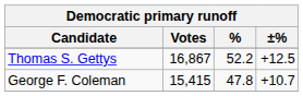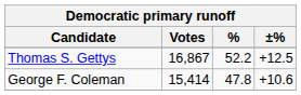George F. Coleman | Votes: 15,415 -> 15,414
George F. Coleman | ±%: +10.7 -> +10.6
